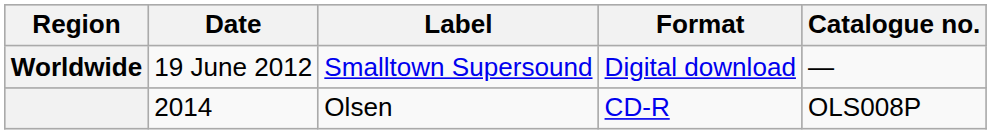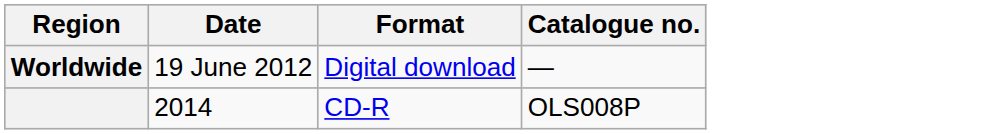- column: Label | Smalltown Supersound | Olsen
